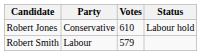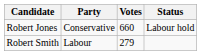Robert Jones | Votes: 610 -> 660
Robert Smith | Votes: 579 -> 279
